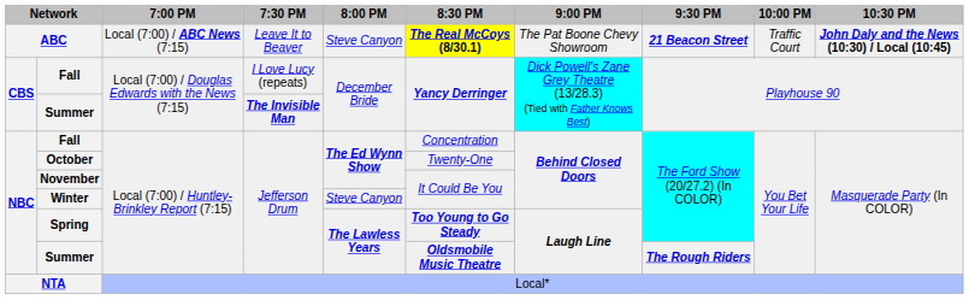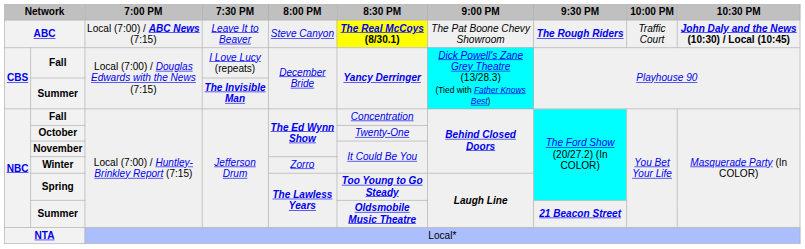ABC | 9:30 PM: 21 Beacon Street -> The Rough Riders
Winter | 8:00 PM: Steve Canyon -> Zorro
Summer / Jefferson Drum | 9:30 PM: The Rough Riders -> 21 Beacon Street
